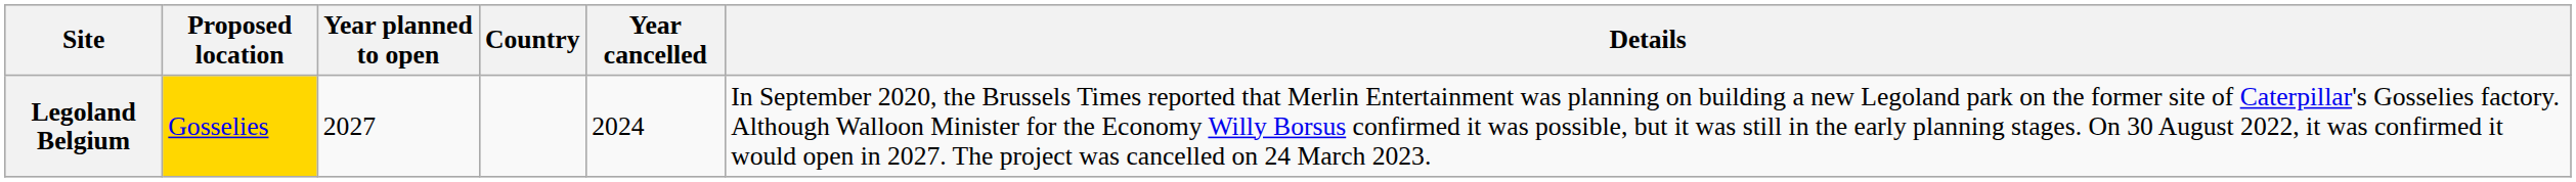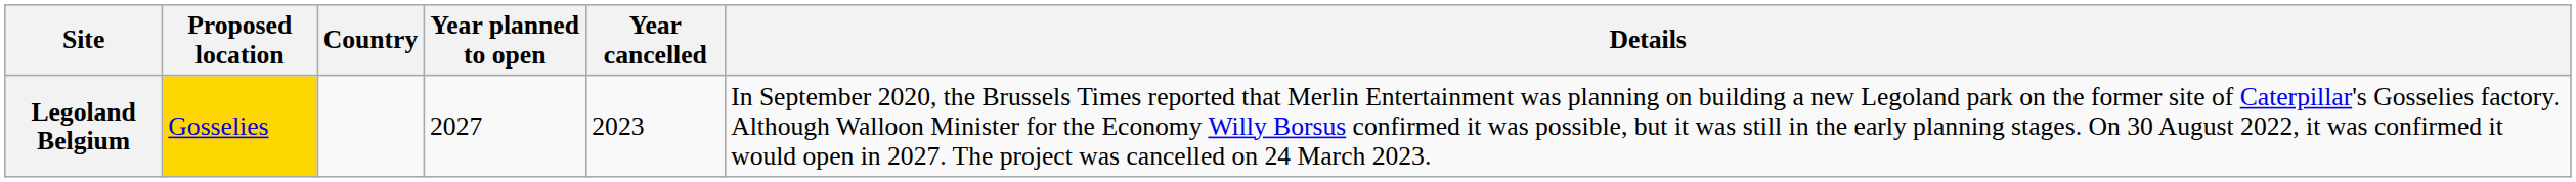columns swapped: Country <-> Year planned to open
Legoland Belgium | Year cancelled: 2024 -> 2023
